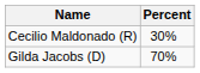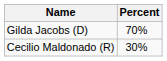rows swapped: Gilda Jacobs (D) <-> Cecilio Maldonado (R)
